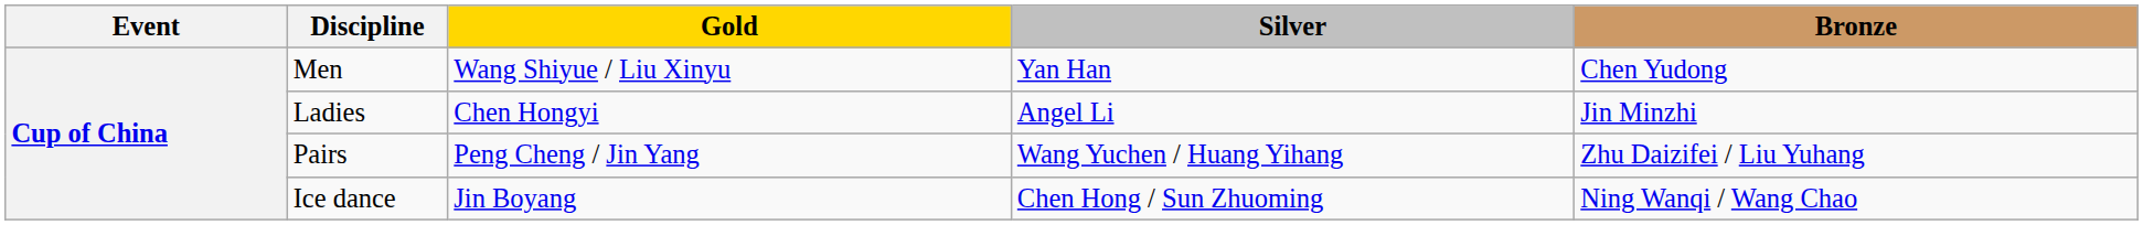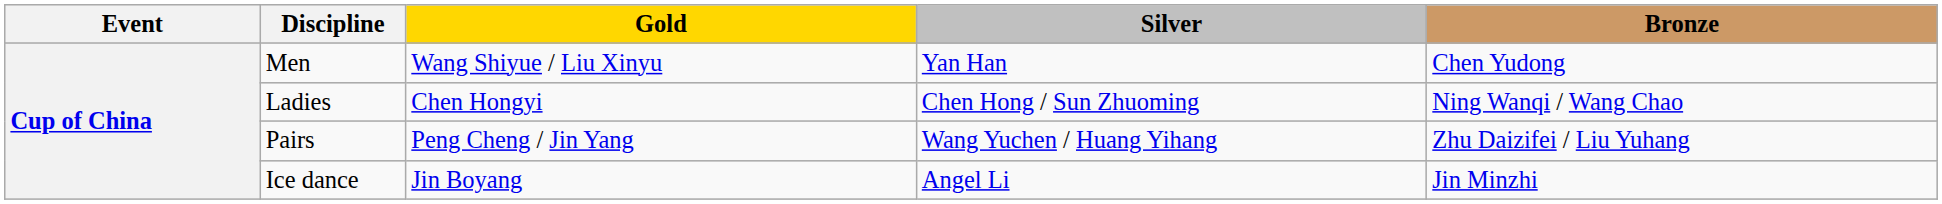Ladies | Silver: Angel Li -> Chen Hong / Sun Zhuoming
Ladies | Bronze: Jin Minzhi -> Ning Wanqi / Wang Chao
Ice dance | Silver: Chen Hong / Sun Zhuoming -> Angel Li
Ice dance | Bronze: Ning Wanqi / Wang Chao -> Jin Minzhi
